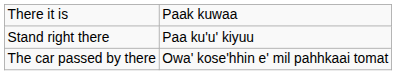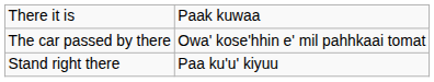rows swapped: The car passed by there <-> Stand right there
